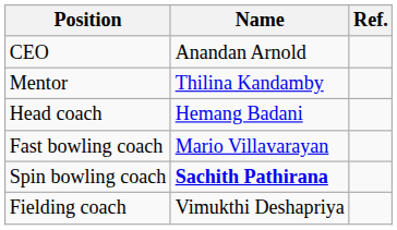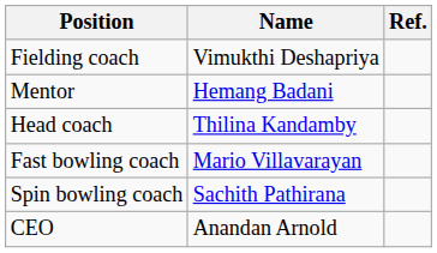rows swapped: CEO <-> Fielding coach
Mentor | Name: Thilina Kandamby -> Hemang Badani
Head coach | Name: Hemang Badani -> Thilina Kandamby
Spin bowling coach | Name: bold -> normal
